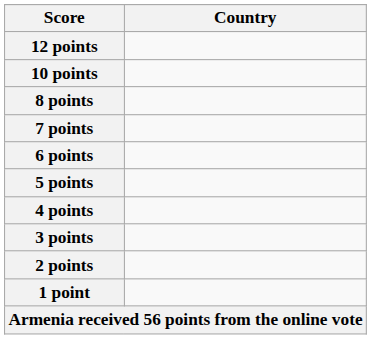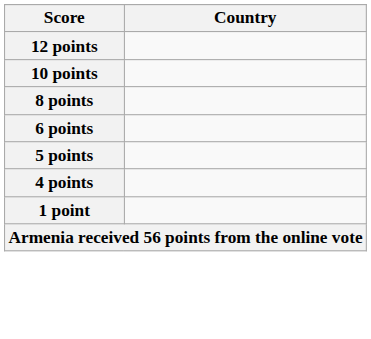- row: 7 points
- row: 3 points
- row: 2 points
